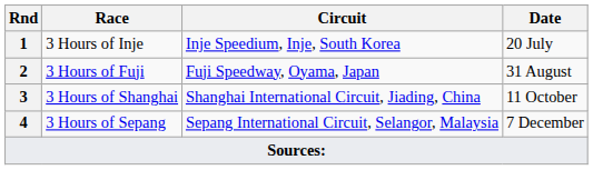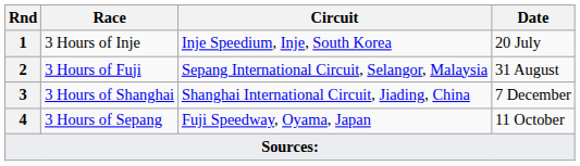3 Hours of Fuji | Circuit: Fuji Speedway, Oyama, Japan -> Sepang International Circuit, Selangor, Malaysia
3 Hours of Shanghai | Date: 11 October -> 7 December
3 Hours of Sepang | Circuit: Sepang International Circuit, Selangor, Malaysia -> Fuji Speedway, Oyama, Japan
3 Hours of Sepang | Date: 7 December -> 11 October
